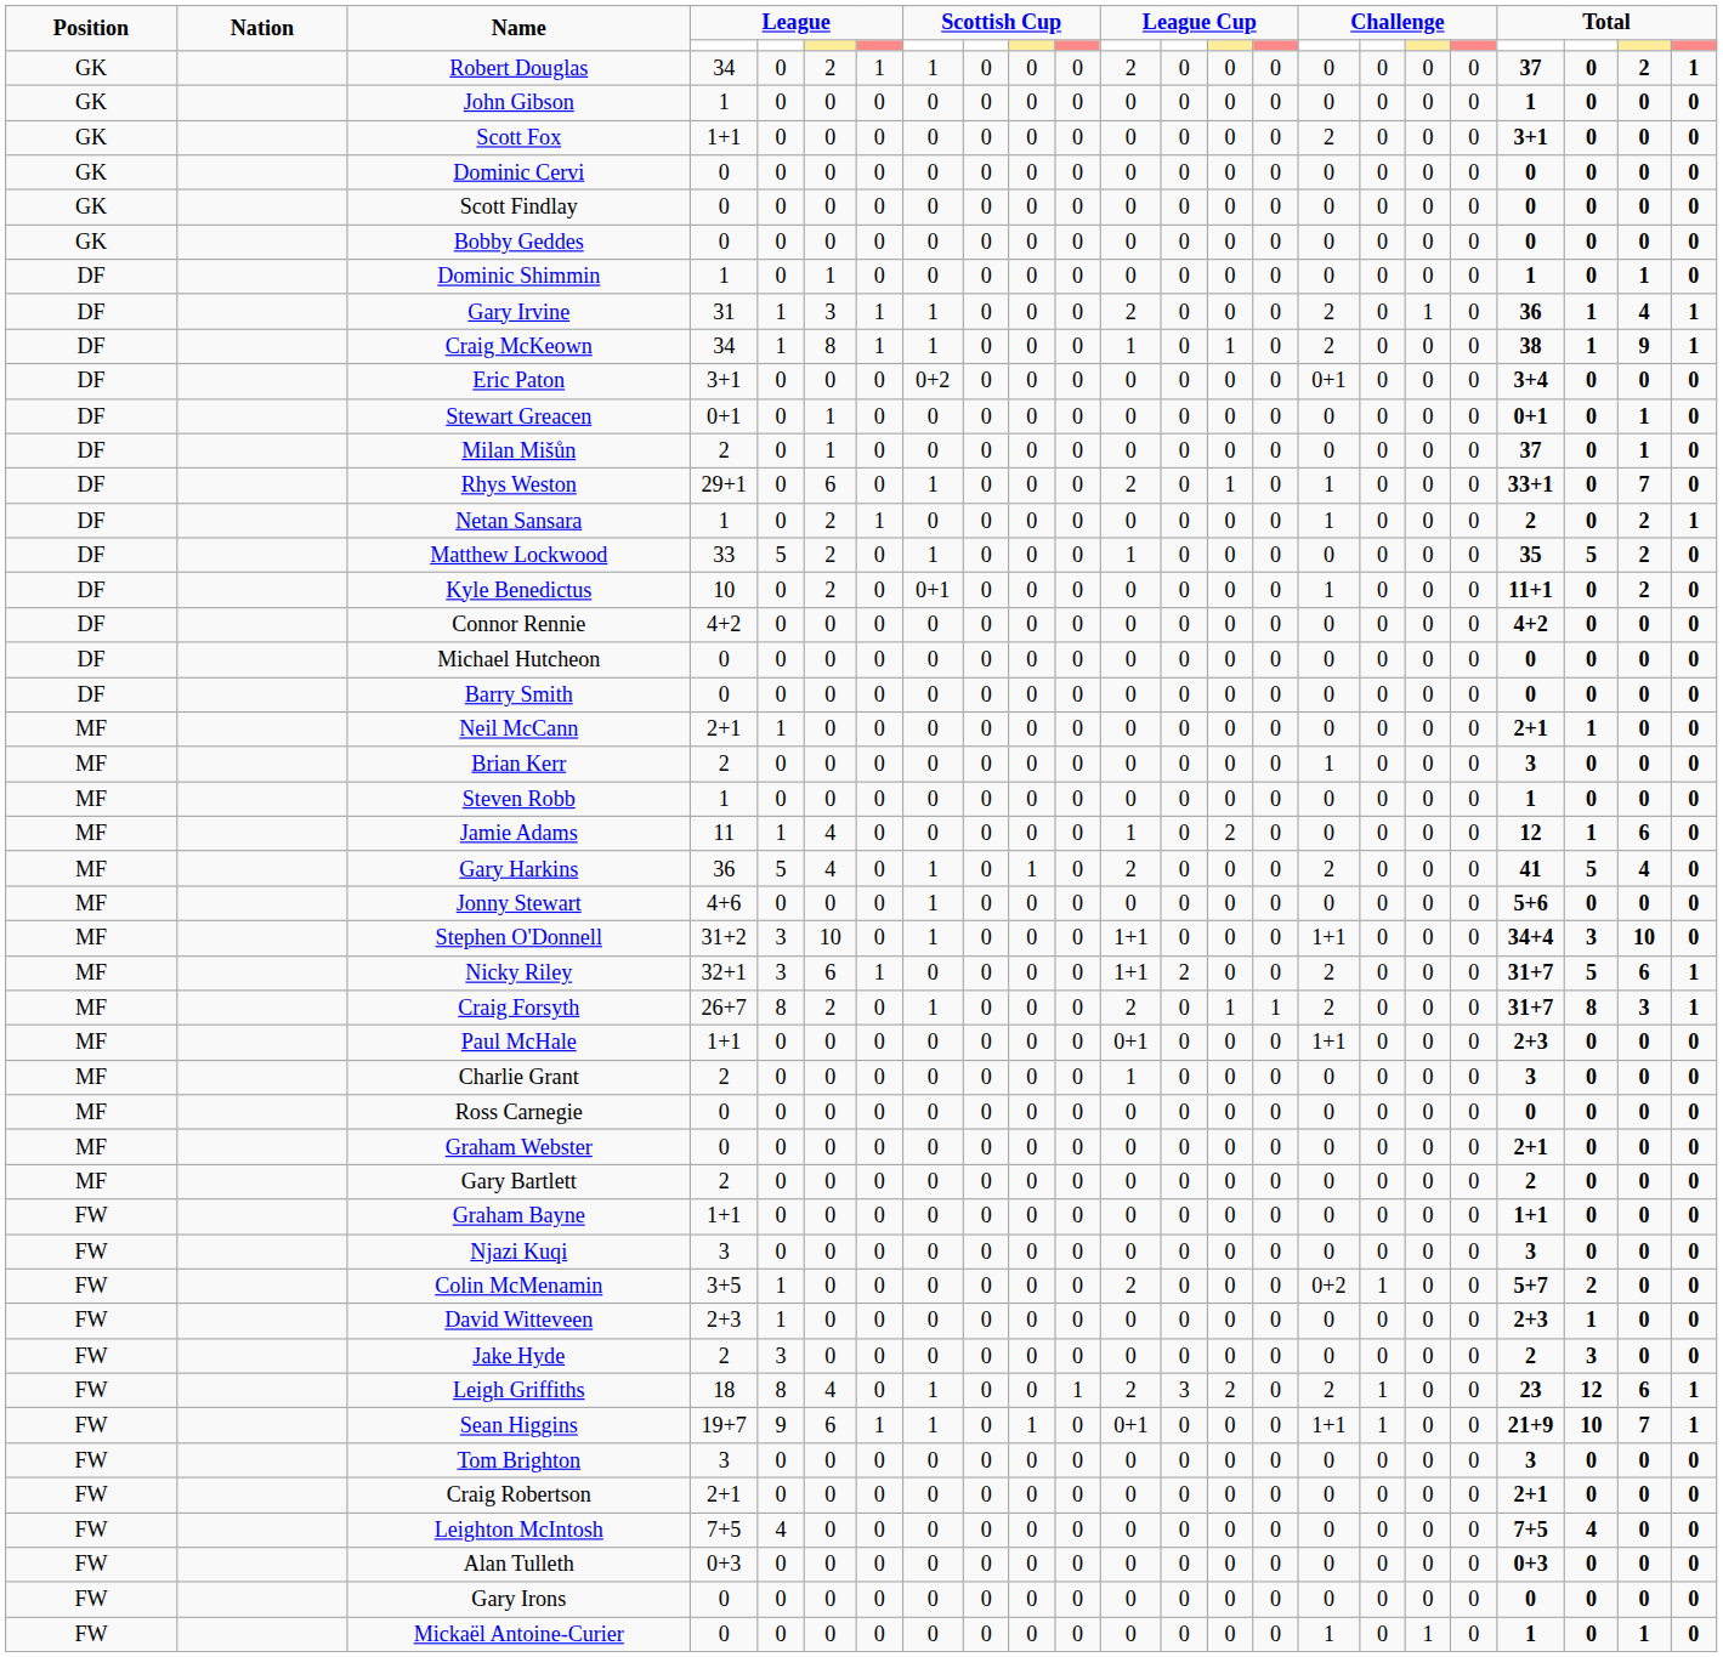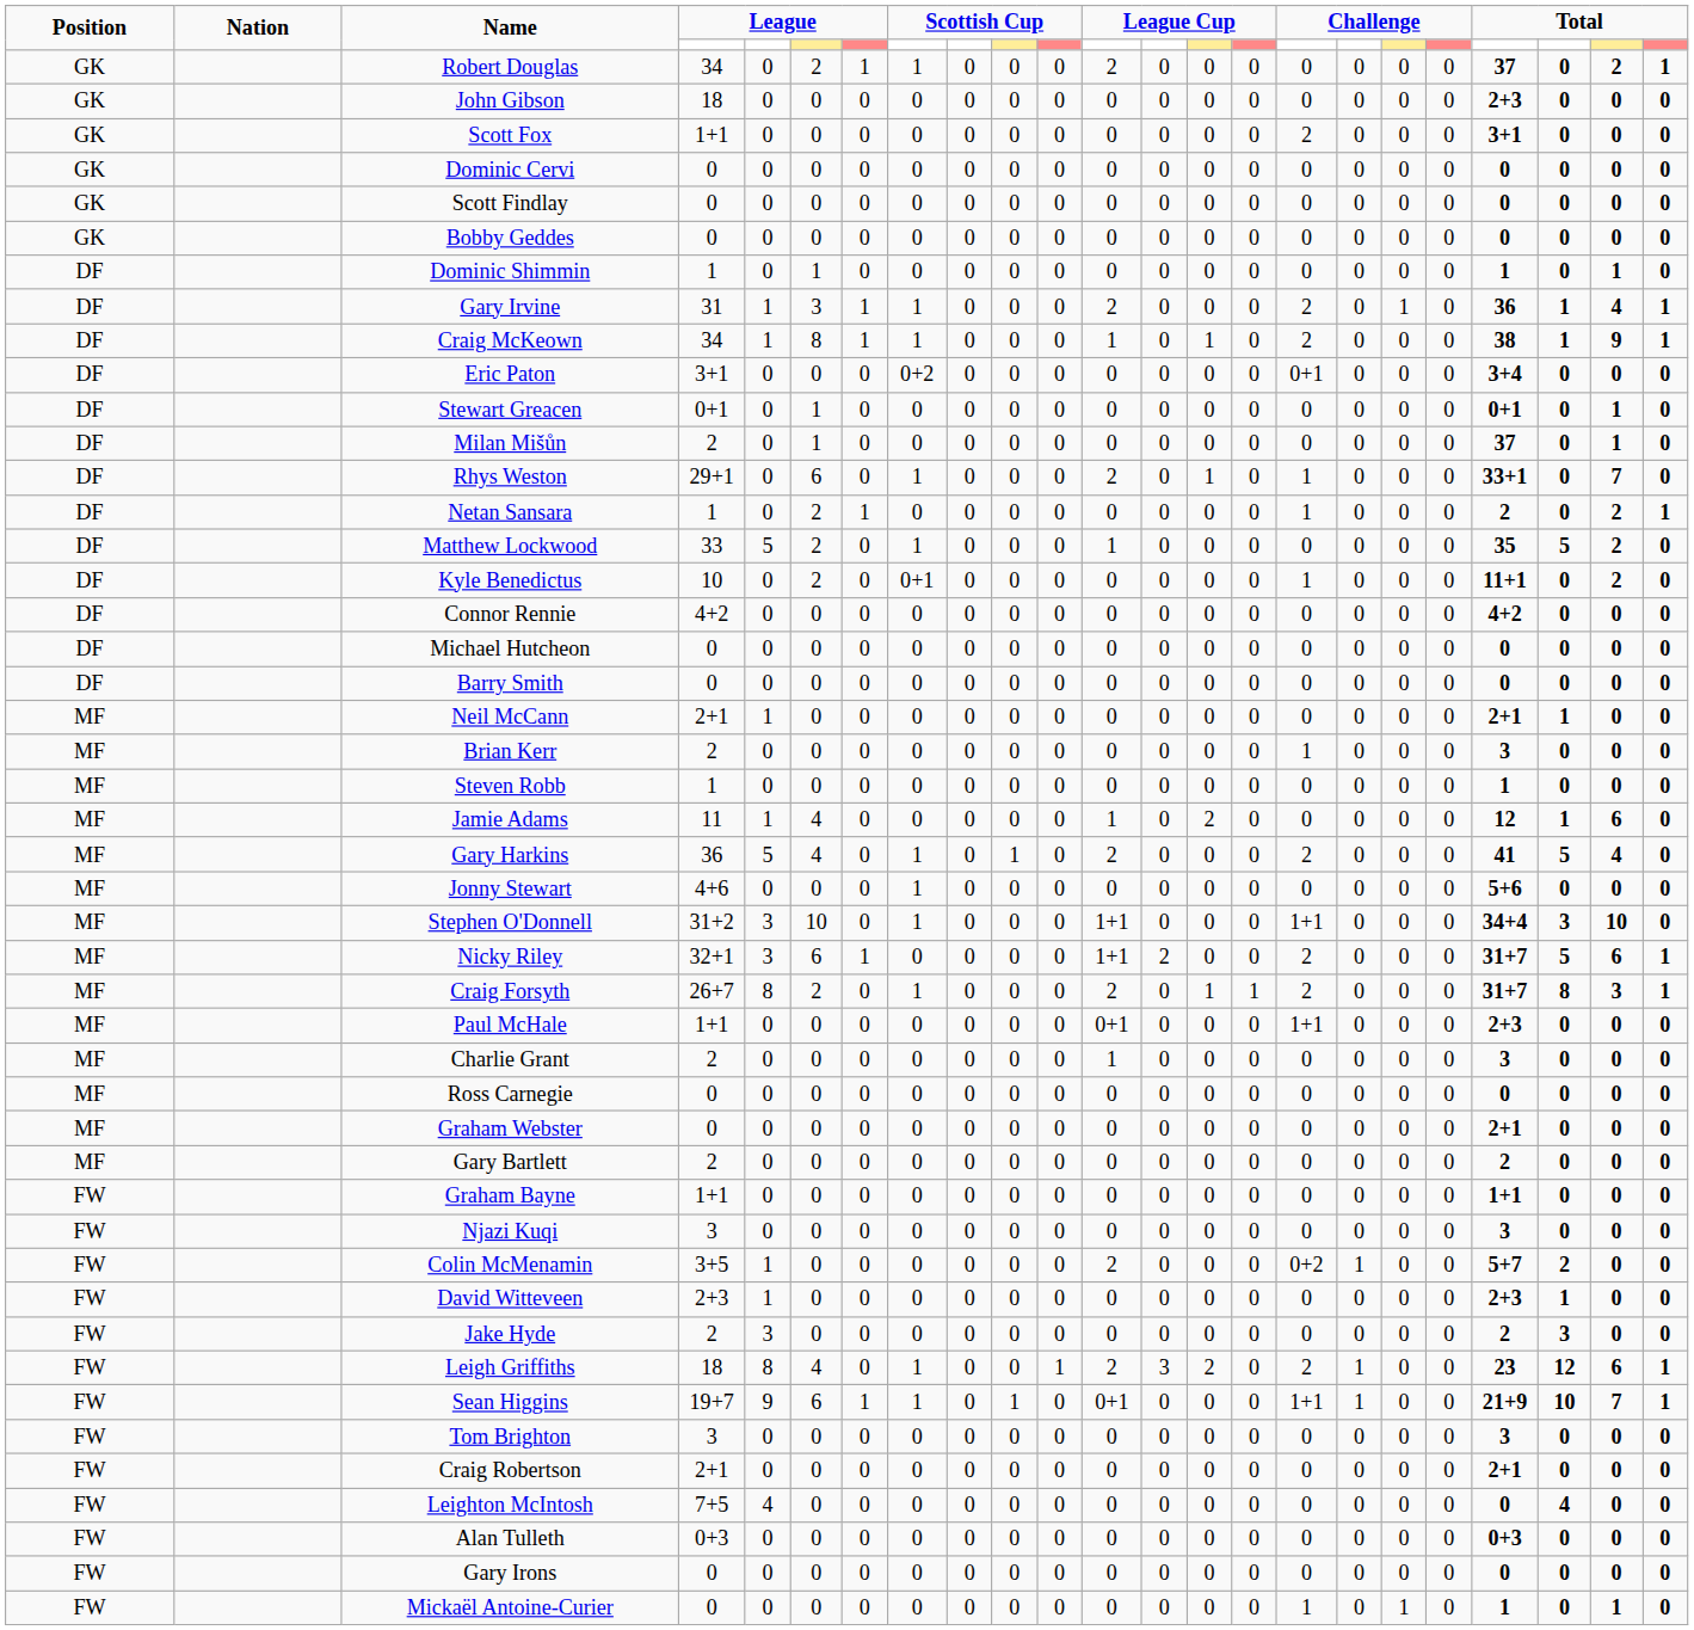John Gibson | column 4: 1 -> 18
John Gibson | column 20: 1 -> 2+3
Leighton McIntosh | column 20: 7+5 -> 0
